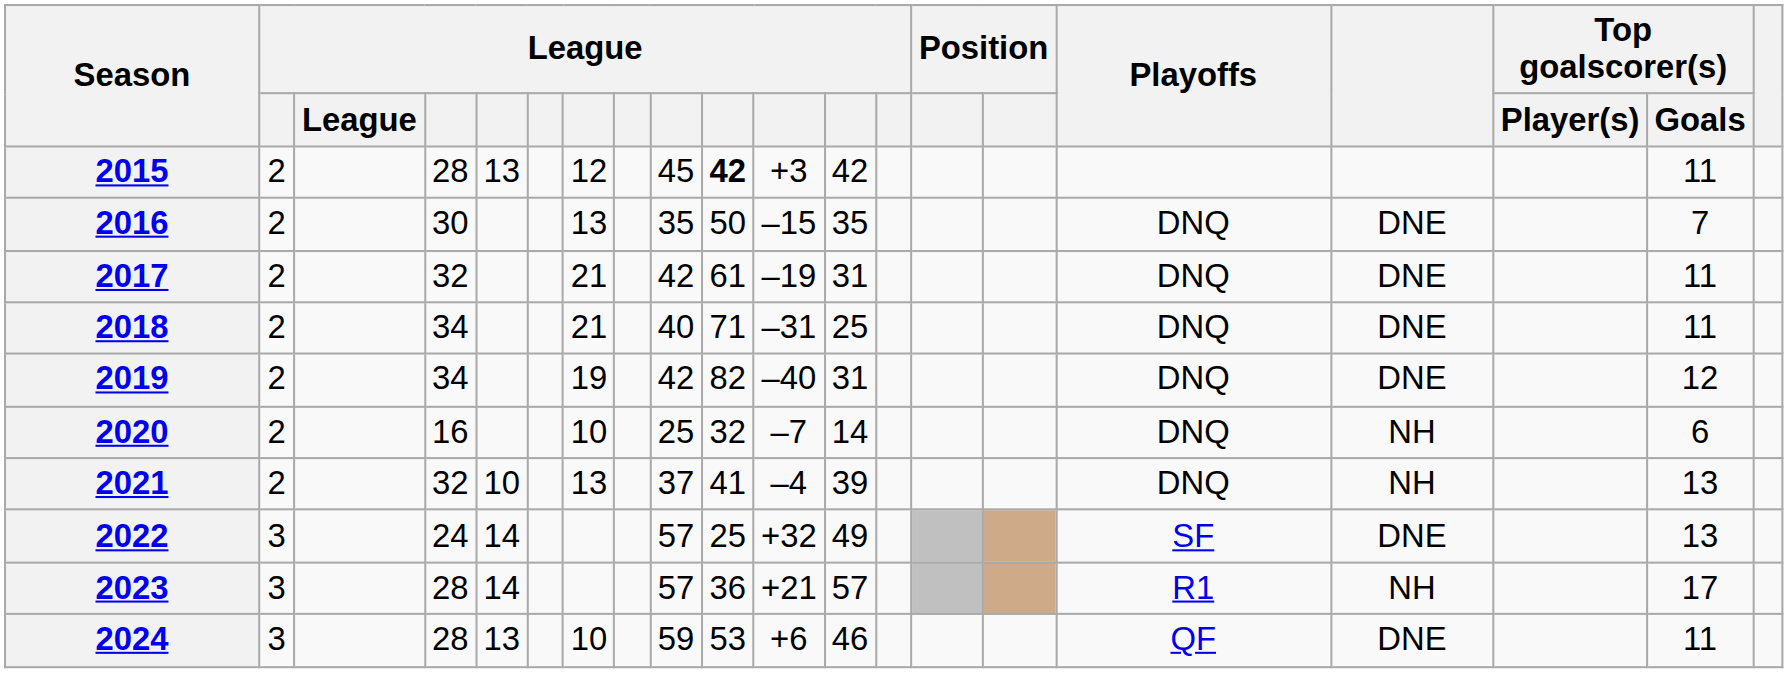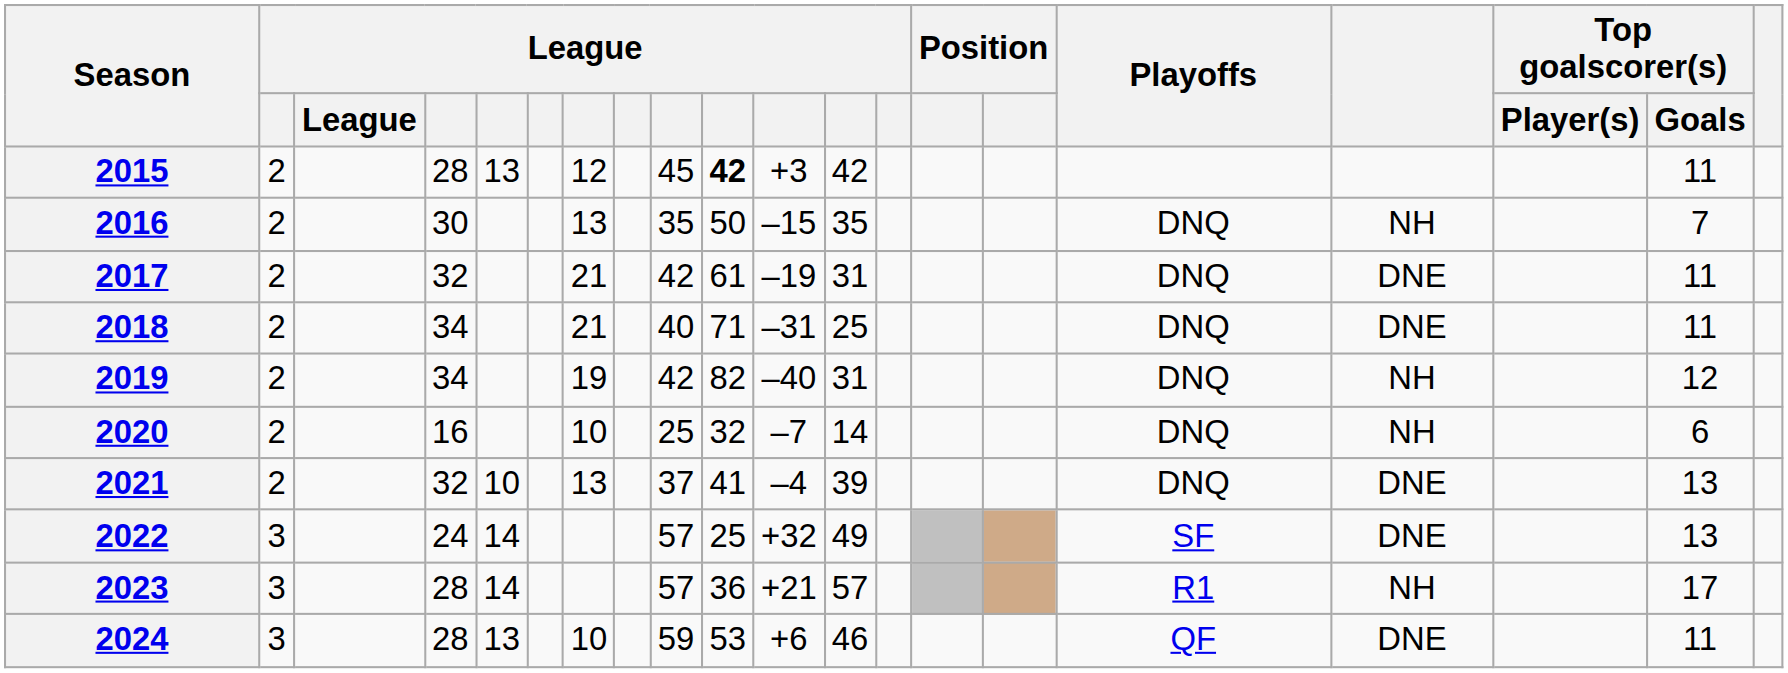2016 | column 17: DNE -> NH
2019 | column 17: DNE -> NH
2021 | column 17: NH -> DNE
